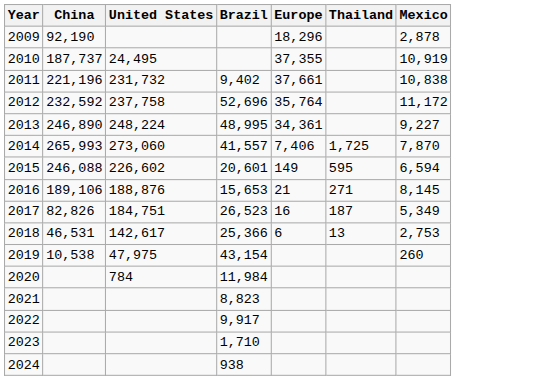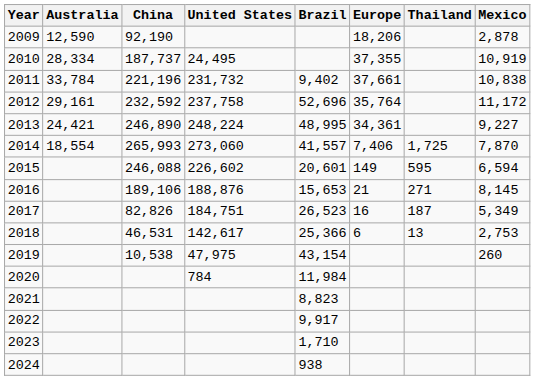+ column: Australia | 12,590 | 28,334 | 33,784 | 29,161 | 24,421 | 18,554
2009 | Europe: 18,296 -> 18,206
